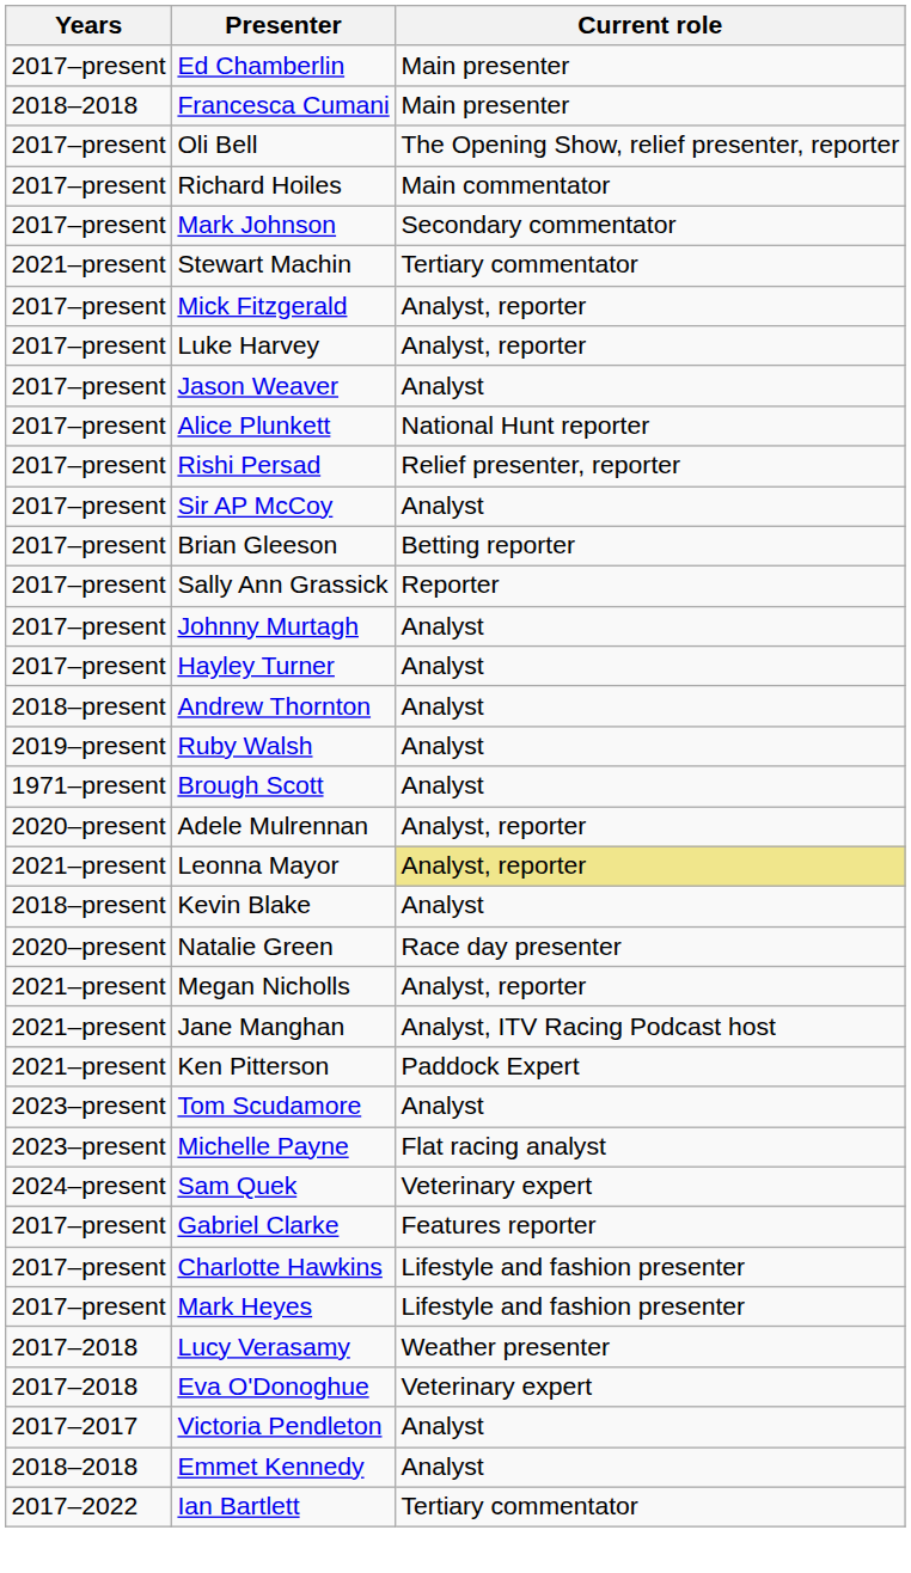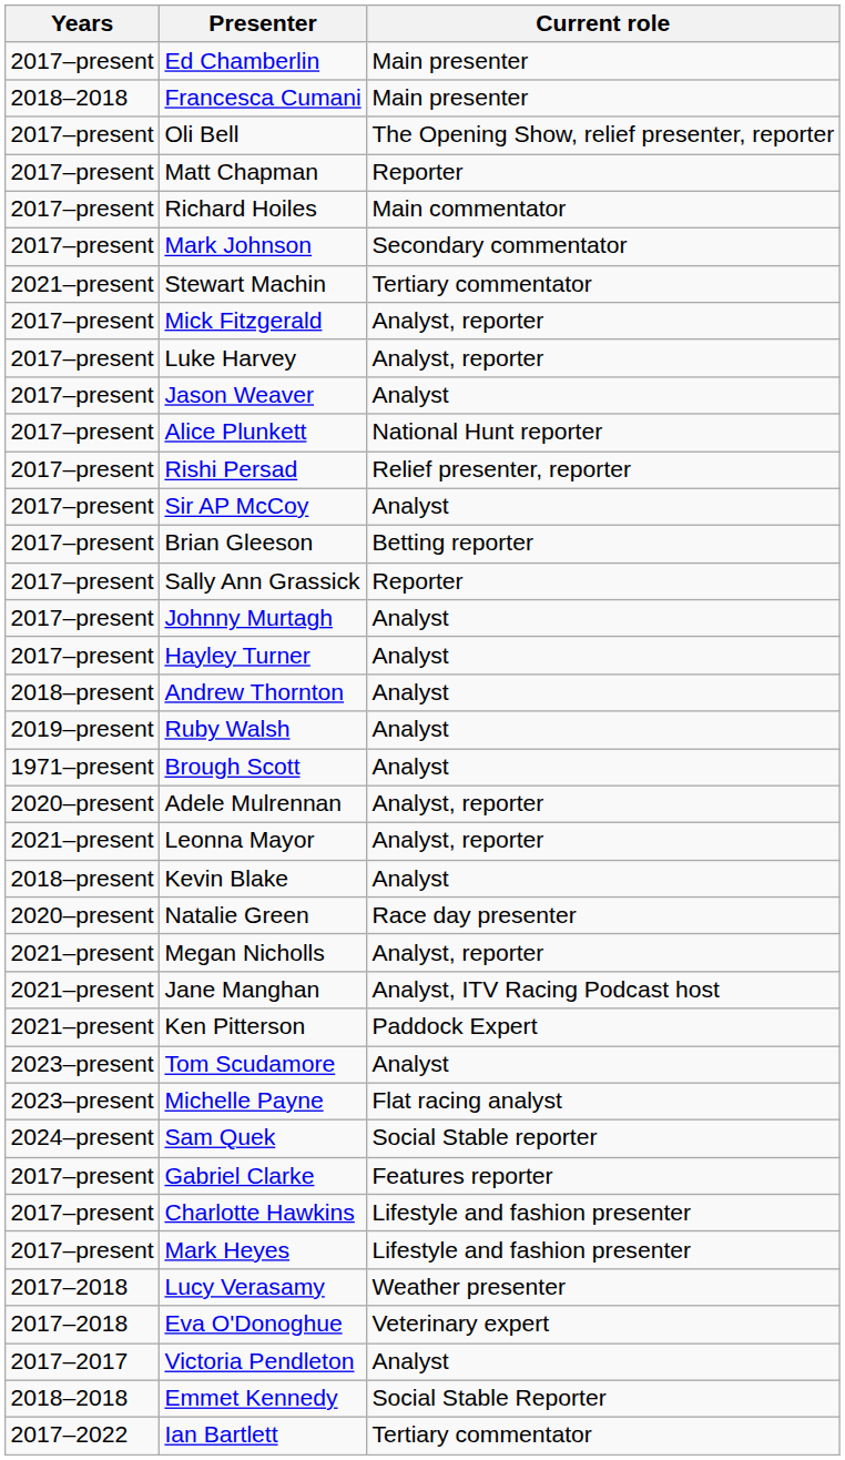+ row: 2017–present | Matt Chapman | Reporter
Leonna Mayor | Current role: khaki background -> no background
Sam Quek | Current role: Veterinary expert -> Social Stable reporter
Emmet Kennedy | Current role: Analyst -> Social Stable Reporter
